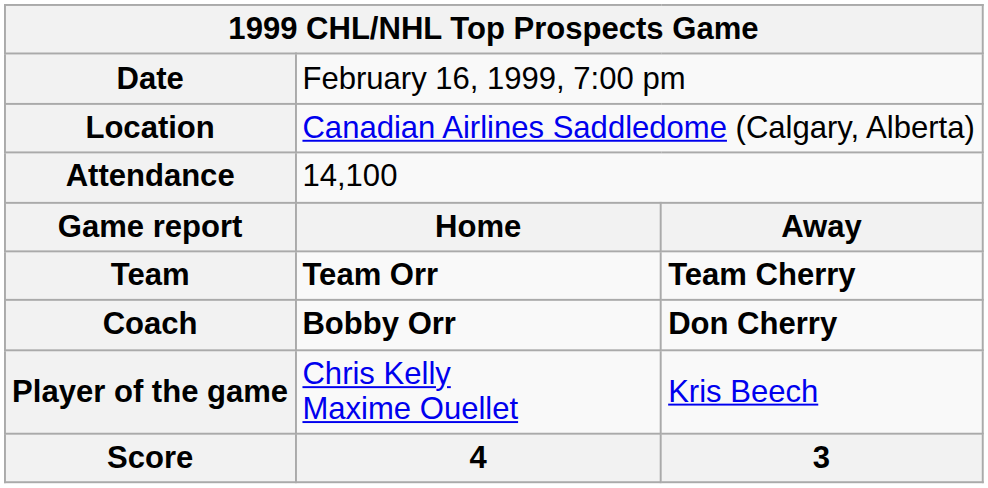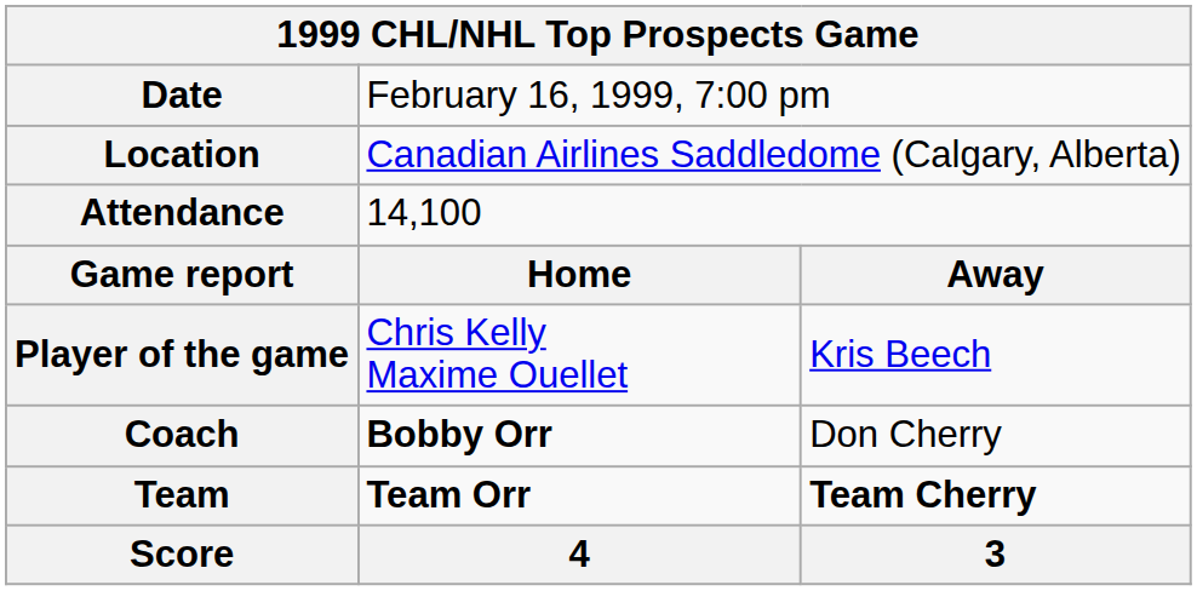rows swapped: Team <-> Player of the game
Coach | column 3: bold -> normal
